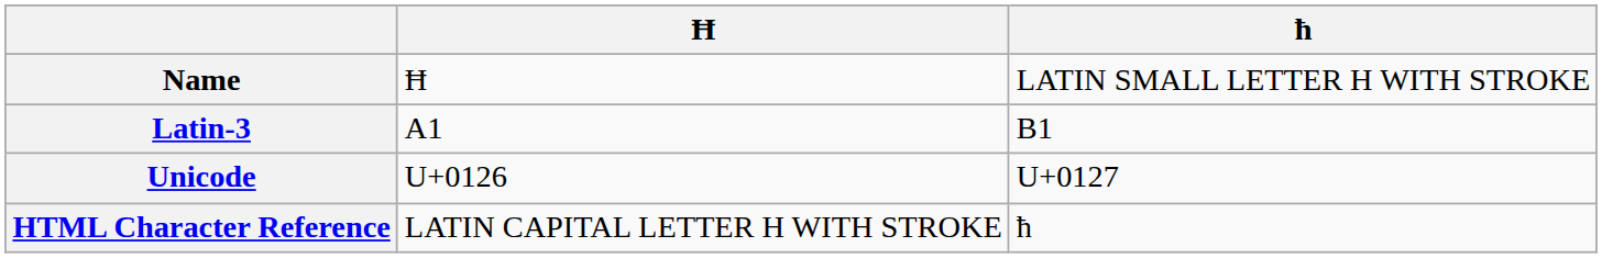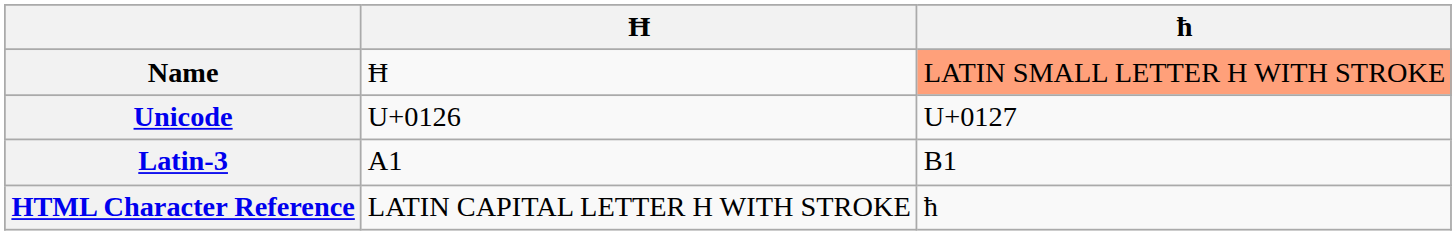Name | ħ: no background -> lightsalmon background
rows swapped: Unicode <-> Latin-3
